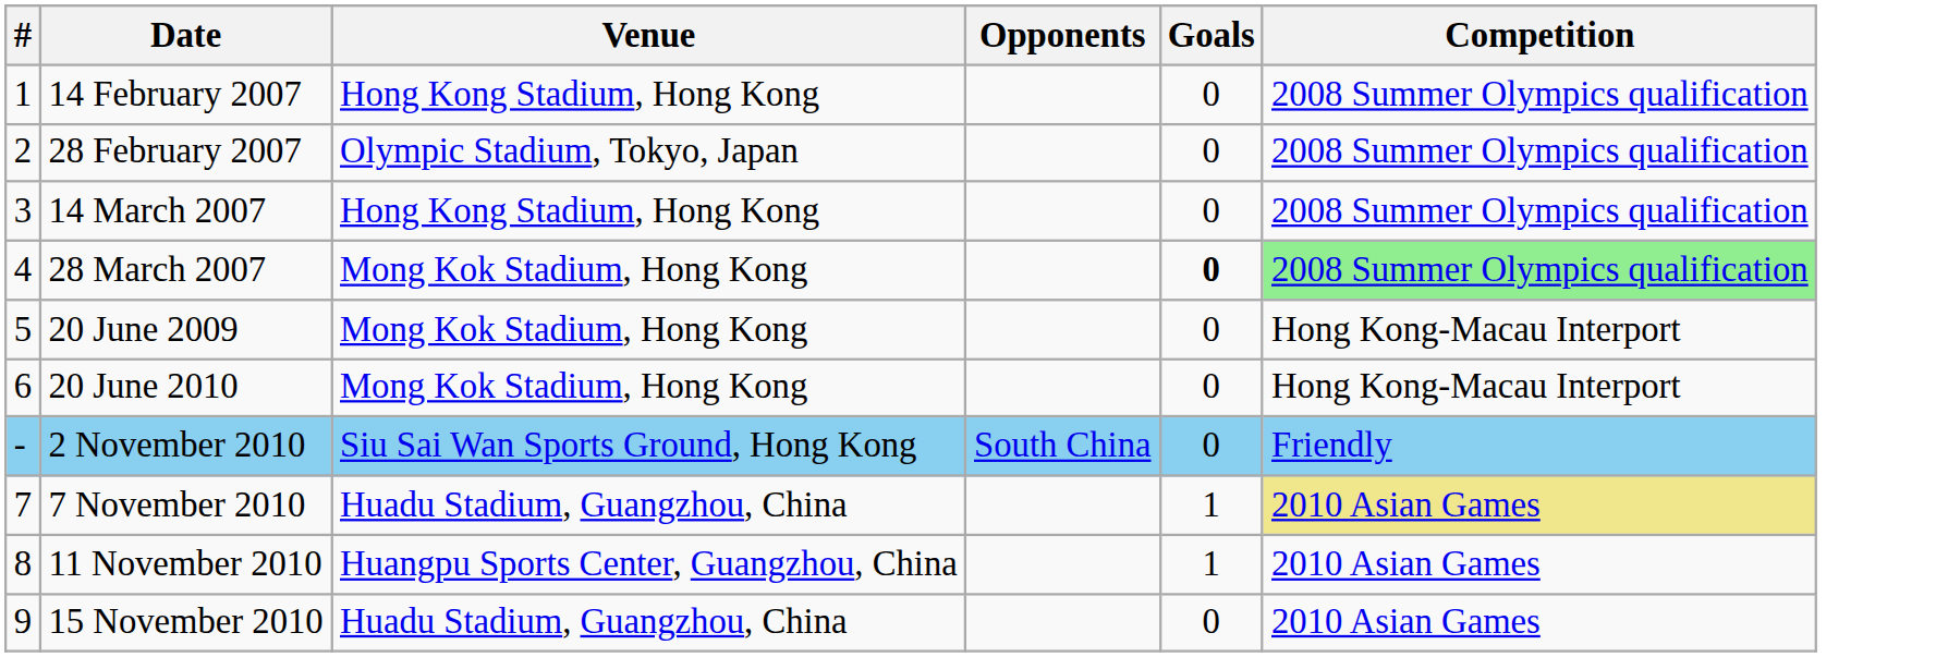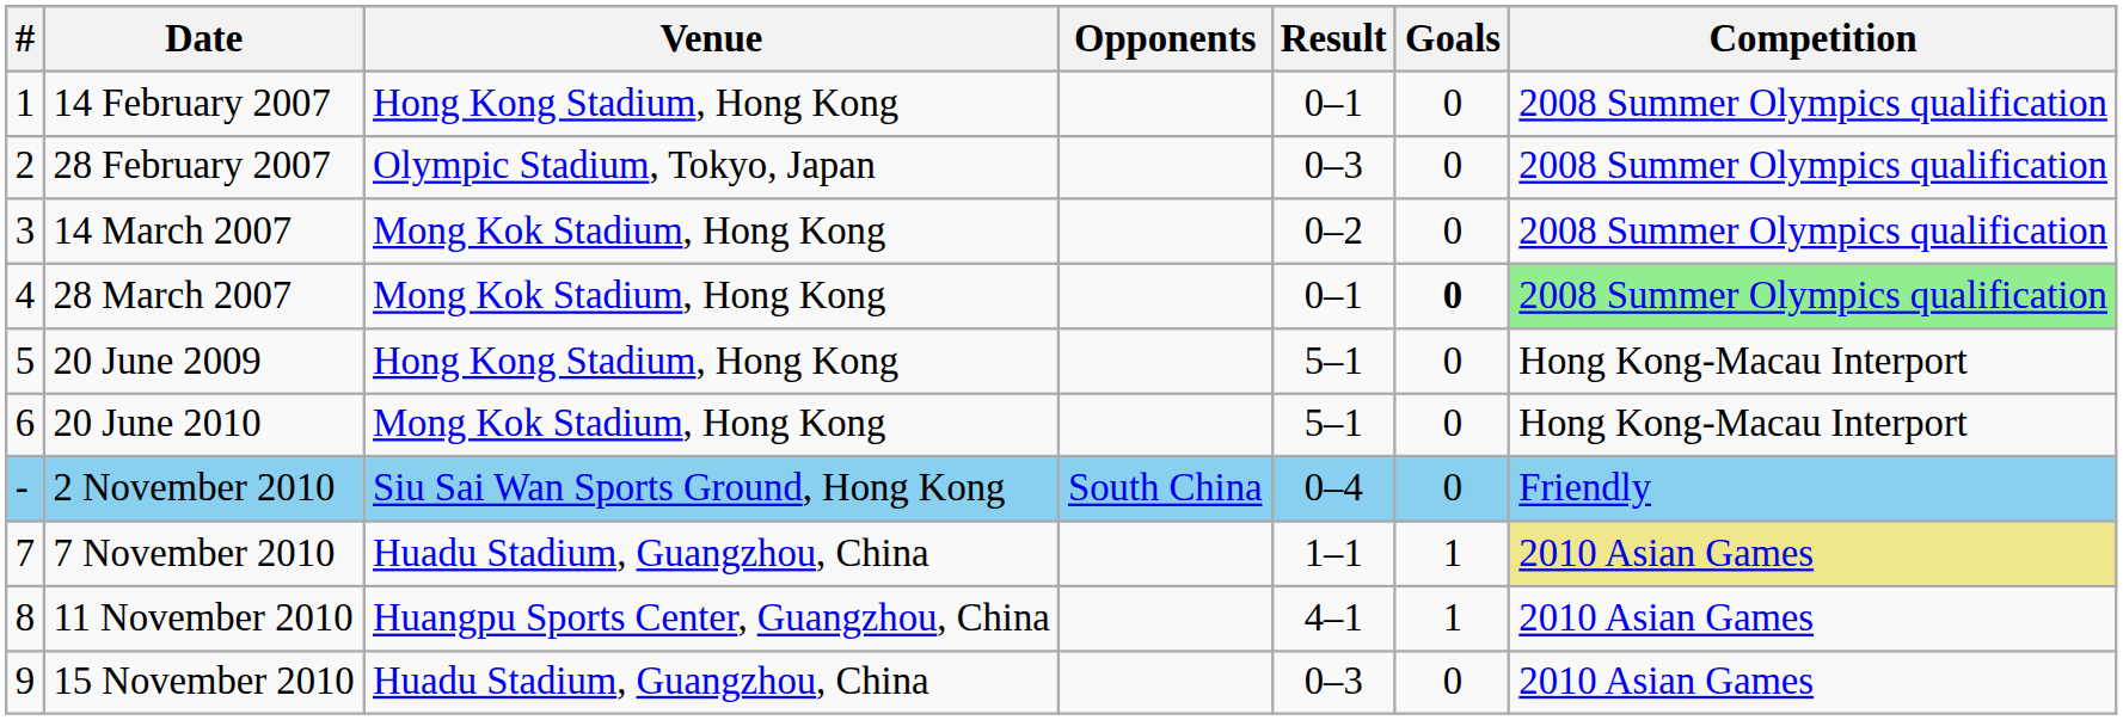+ column: Result | 0–1 | 0–3 | 0–2 | 0–1 | 5–1 | 5–1 | 0–4 | 1–1 | 4–1 | 0–3
14 March 2007 | Venue: Hong Kong Stadium, Hong Kong -> Mong Kok Stadium, Hong Kong
20 June 2009 | Venue: Mong Kok Stadium, Hong Kong -> Hong Kong Stadium, Hong Kong
